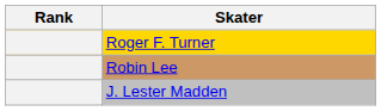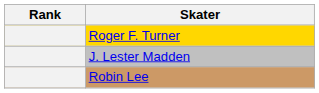rows swapped: J. Lester Madden <-> Robin Lee
